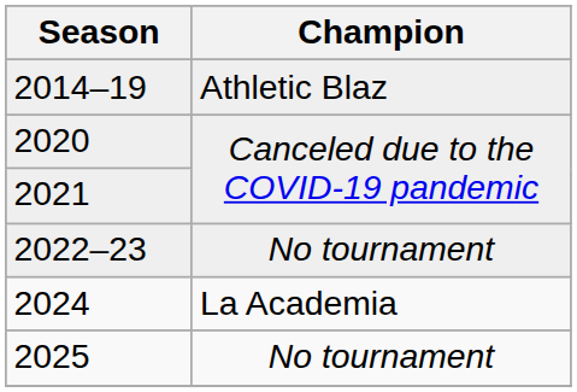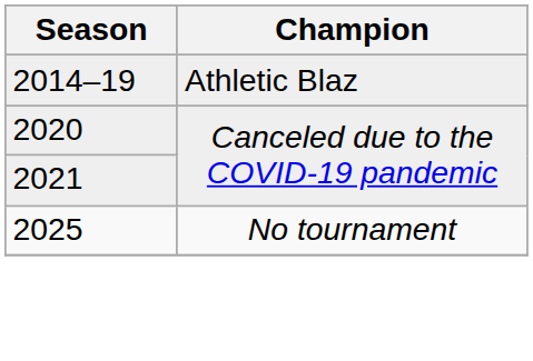- row: 2022–23 | No tournament
- row: 2024 | La Academia
